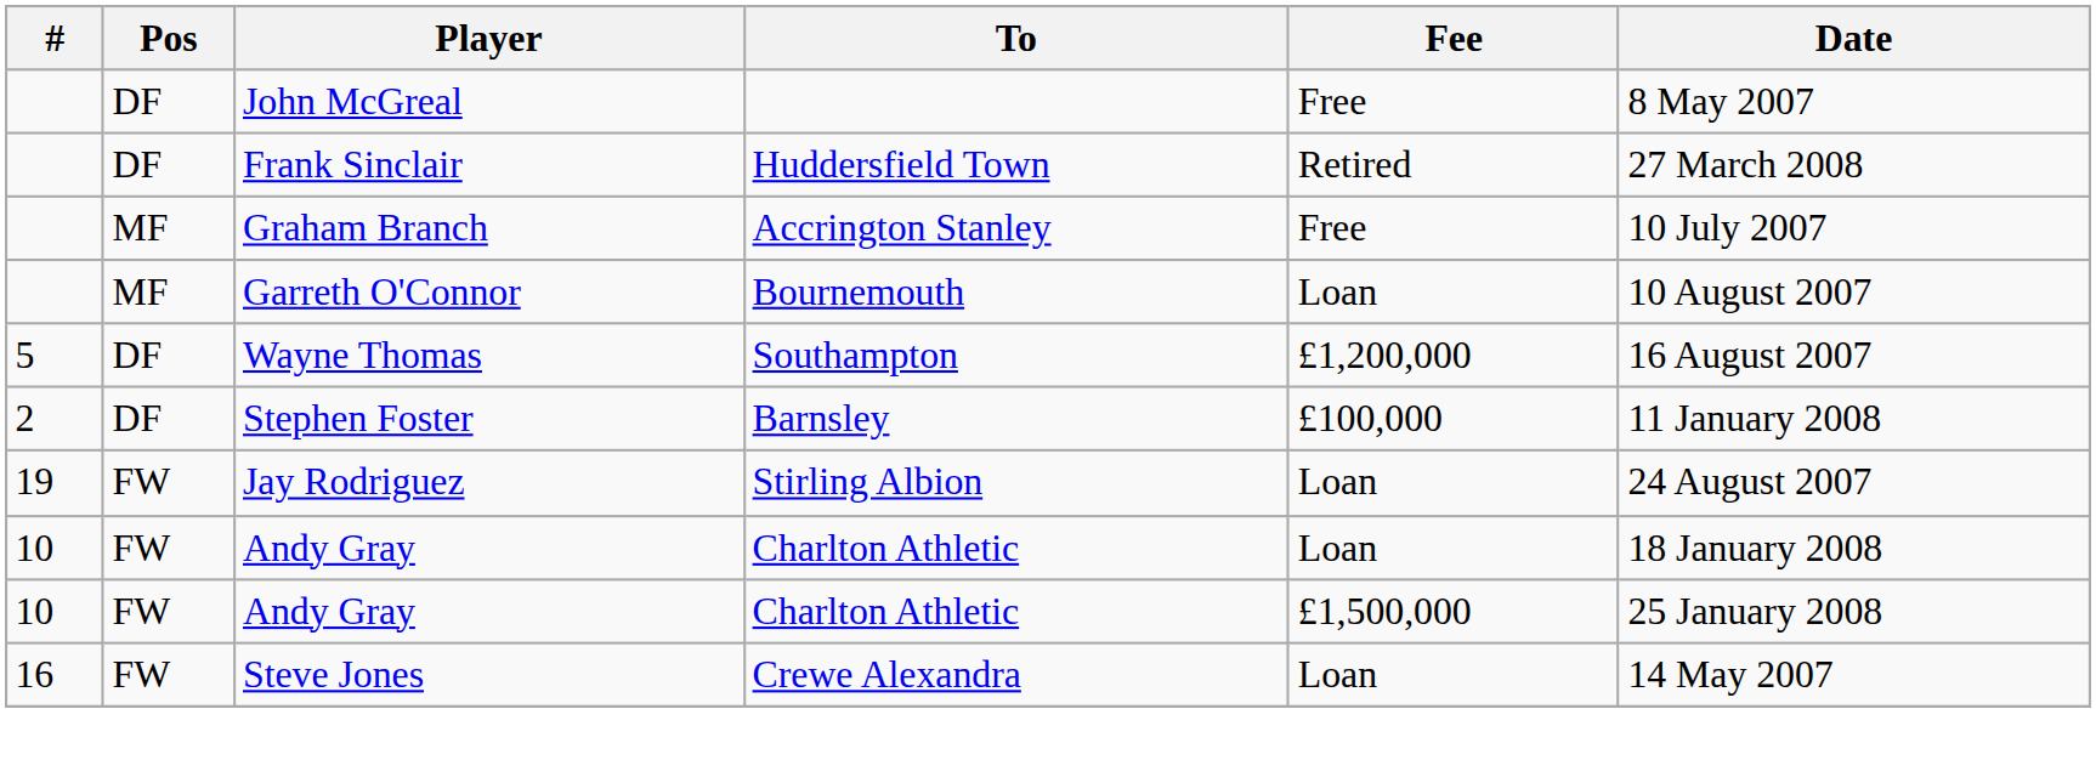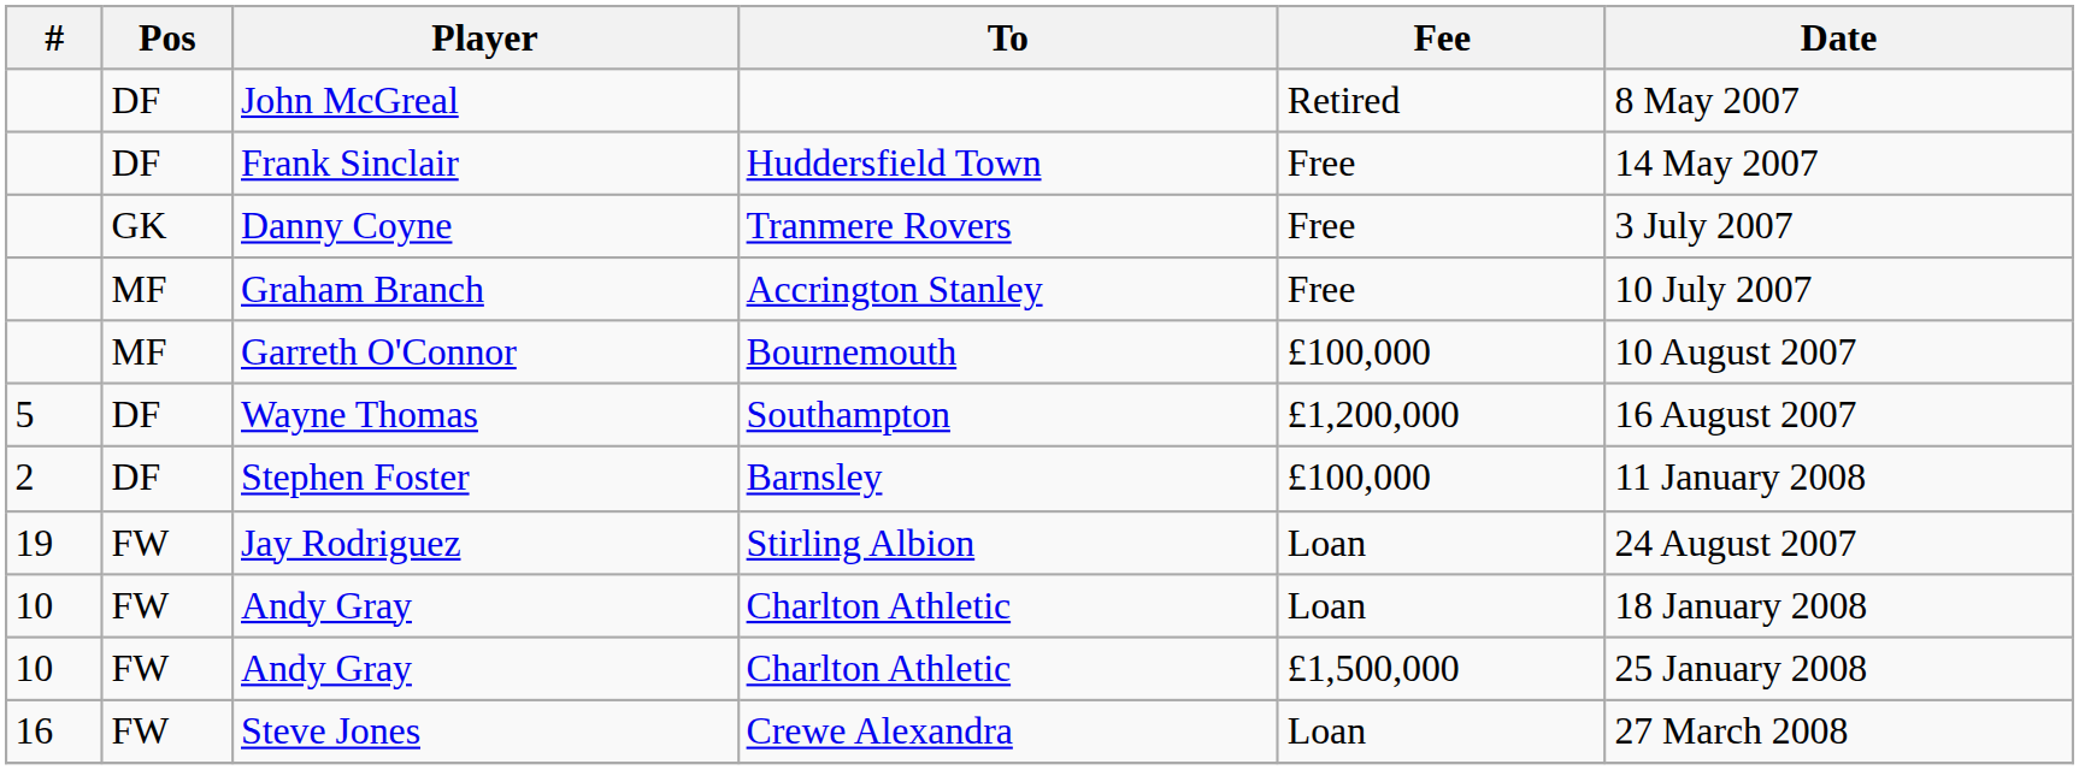John McGreal | Fee: Free -> Retired
Frank Sinclair | Fee: Retired -> Free
Frank Sinclair | Date: 27 March 2008 -> 14 May 2007
+ row: GK | Danny Coyne | Tranmere Rovers | Free | 3 July 2007
Garreth O'Connor | Fee: Loan -> £100,000
Steve Jones | Date: 14 May 2007 -> 27 March 2008
